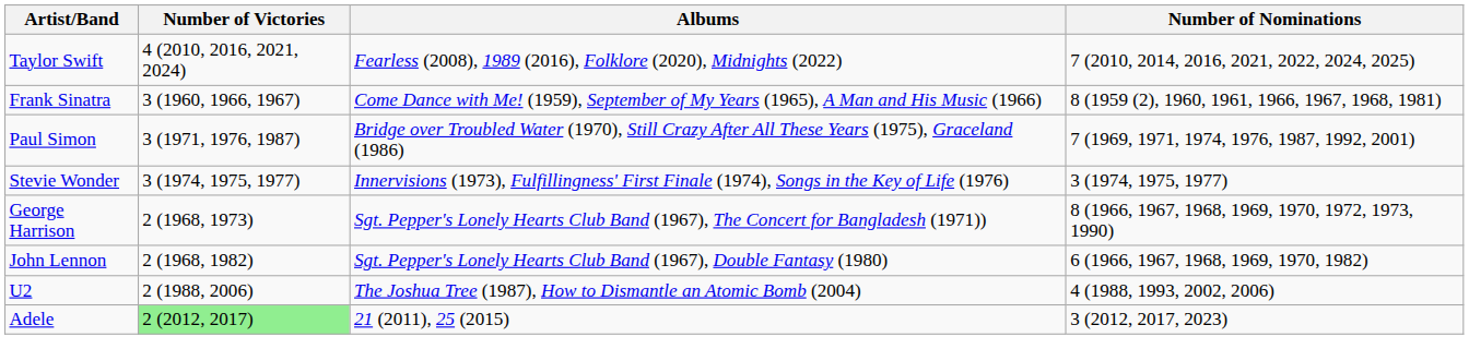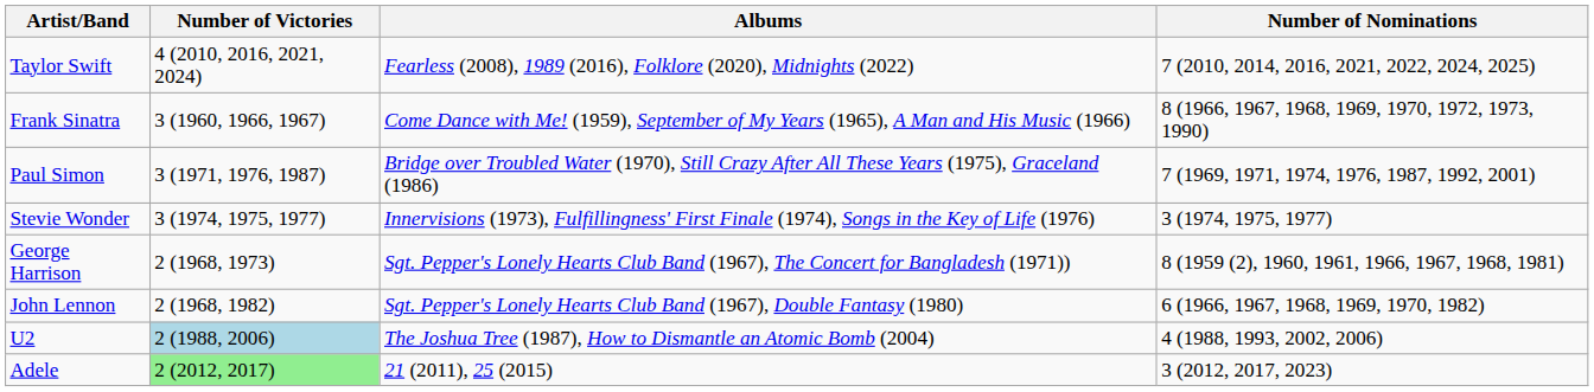Frank Sinatra | Number of Nominations: 8 (1959 (2), 1960, 1961, 1966, 1967, 1968, 1981) -> 8 (1966, 1967, 1968, 1969, 1970, 1972, 1973, 1990)
George Harrison | Number of Nominations: 8 (1966, 1967, 1968, 1969, 1970, 1972, 1973, 1990) -> 8 (1959 (2), 1960, 1961, 1966, 1967, 1968, 1981)
U2 | Number of Victories: no background -> lightblue background
